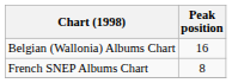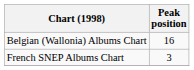French SNEP Albums Chart | Peak position: 8 -> 3
